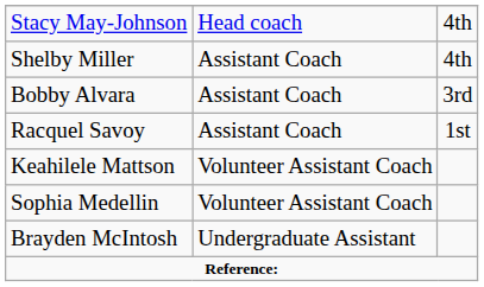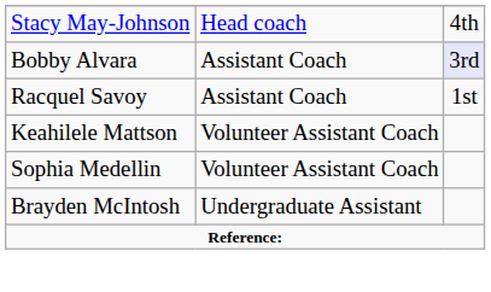- row: Shelby Miller | Assistant Coach | 4th
Bobby Alvara | column 3: no background -> lavender background
